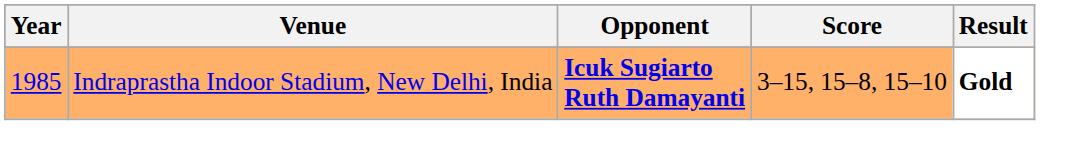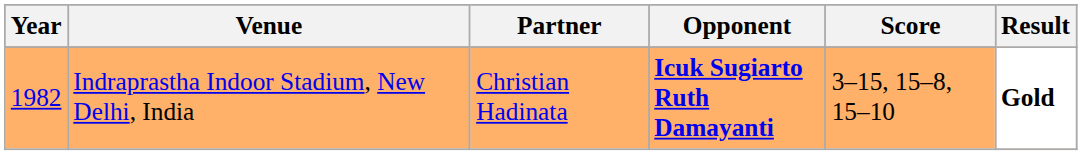+ column: Partner | Christian Hadinata
Indraprastha Indoor Stadium, New Delhi, India | Year: 1985 -> 1982
